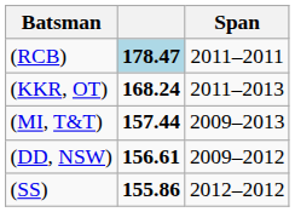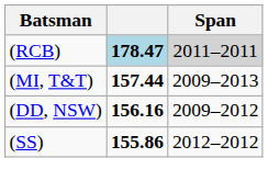(RCB) | Span: no background -> lightgrey background
- row: (KKR, OT) | 168.24 | 2011–2013
(DD, NSW) | column 2: 156.61 -> 156.16
